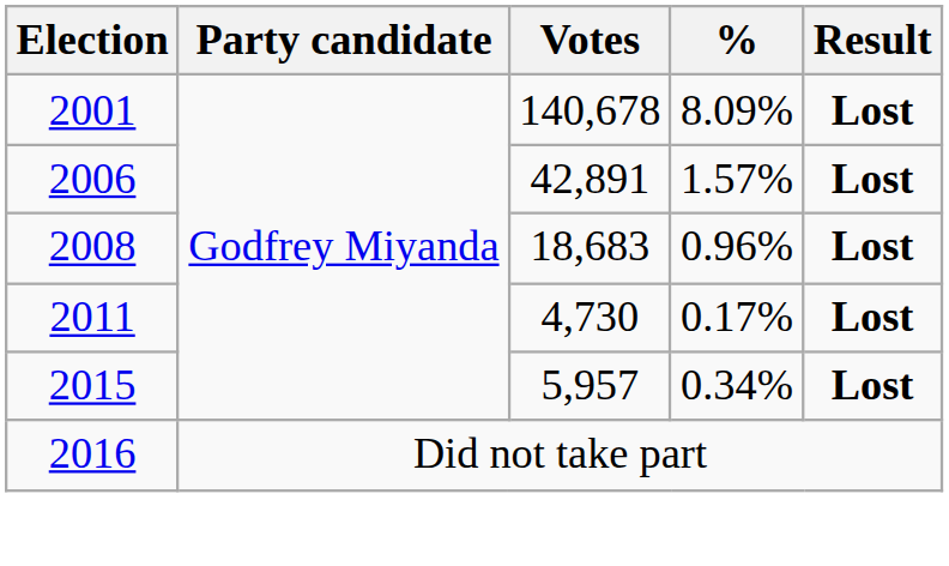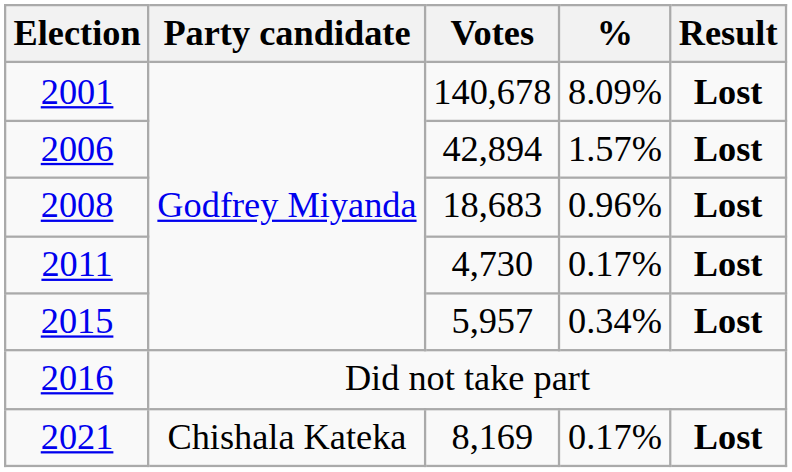2006 | Votes: 42,891 -> 42,894
+ row: 2021 | Chishala Kateka | 8,169 | 0.17% | Lost
